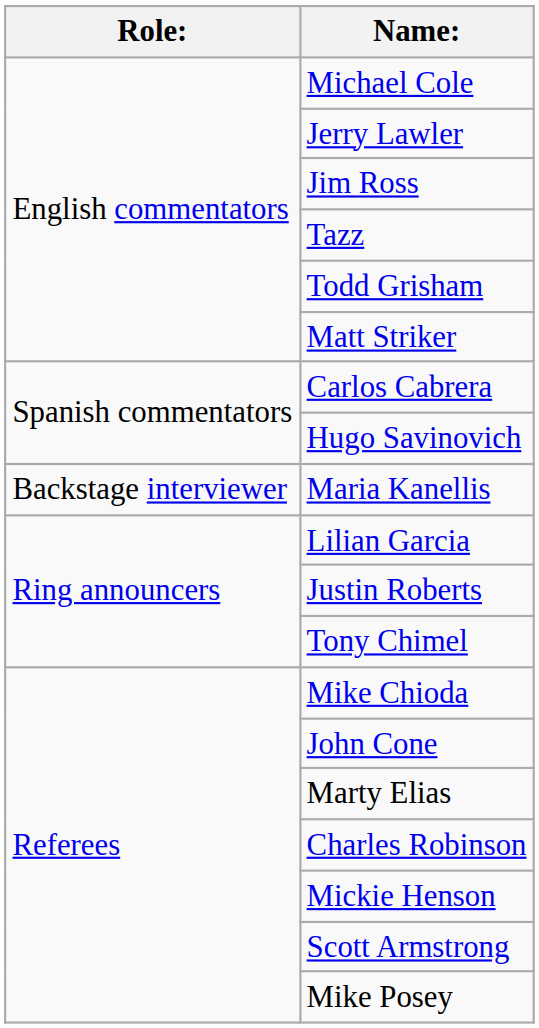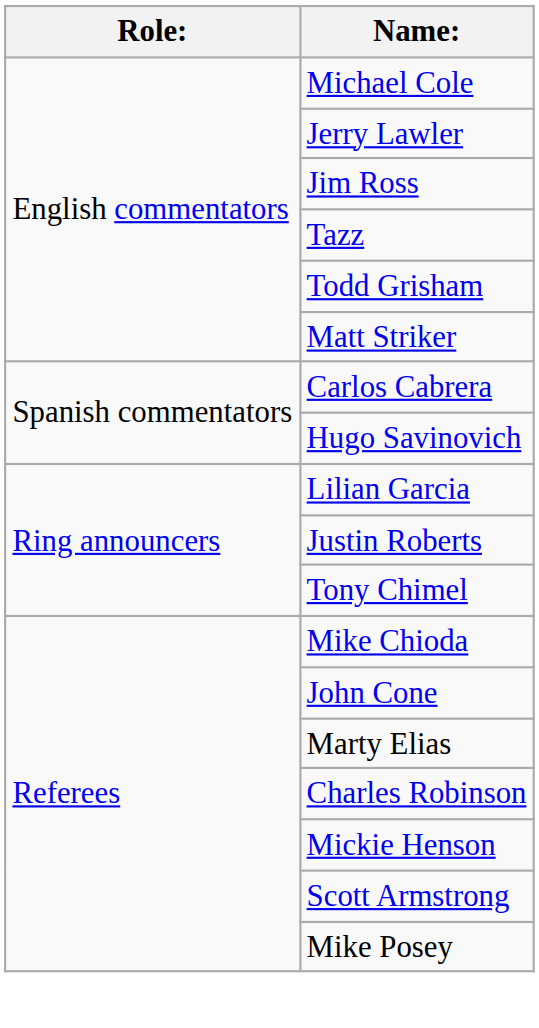- row: Backstage interviewer | Maria Kanellis
